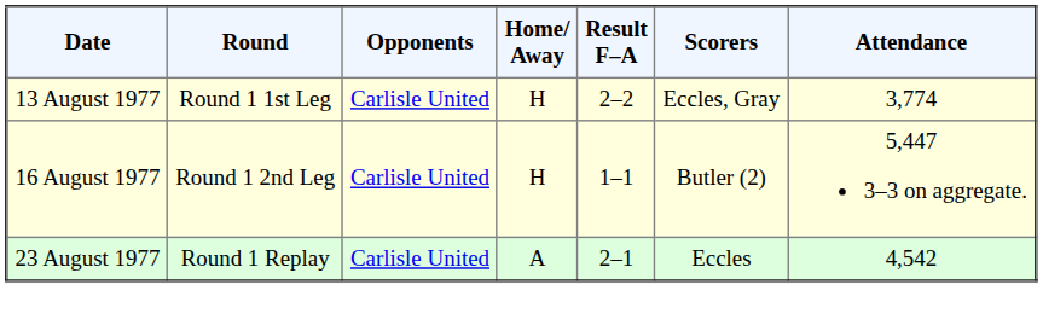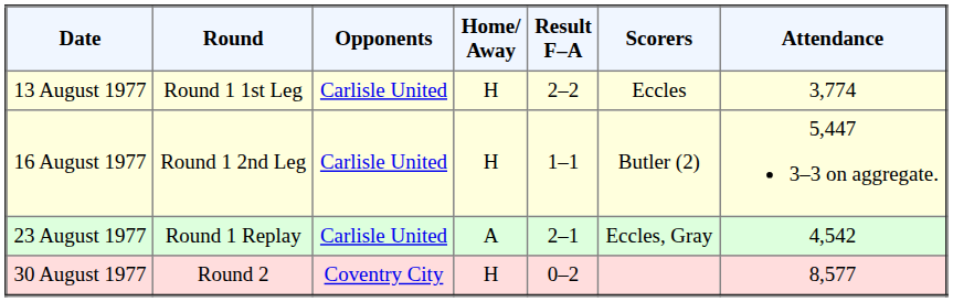13 August 1977 | Scorers: Eccles, Gray -> Eccles
23 August 1977 | Scorers: Eccles -> Eccles, Gray
+ row: 30 August 1977 | Round 2 | Coventry City | H | 0–2 | 8,577
